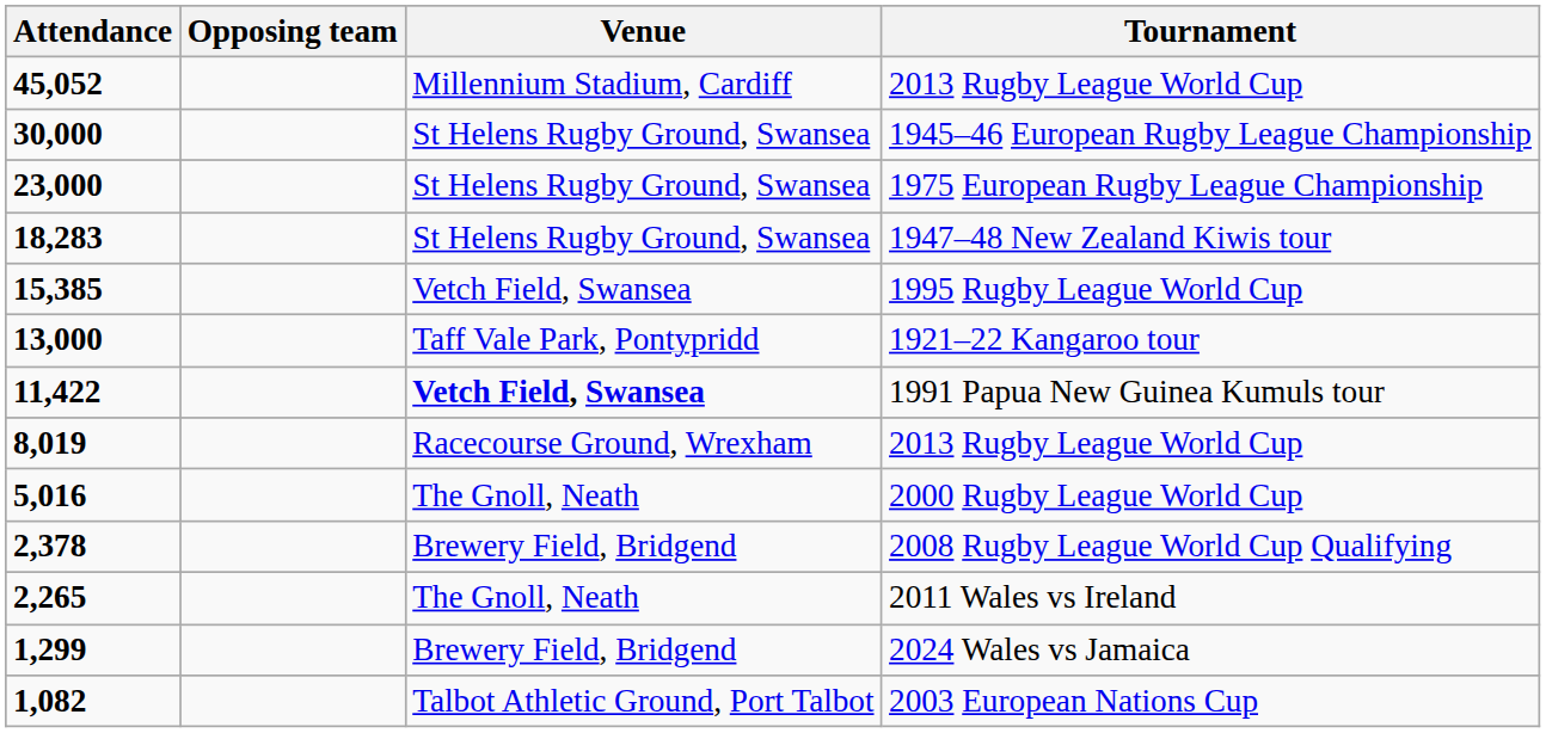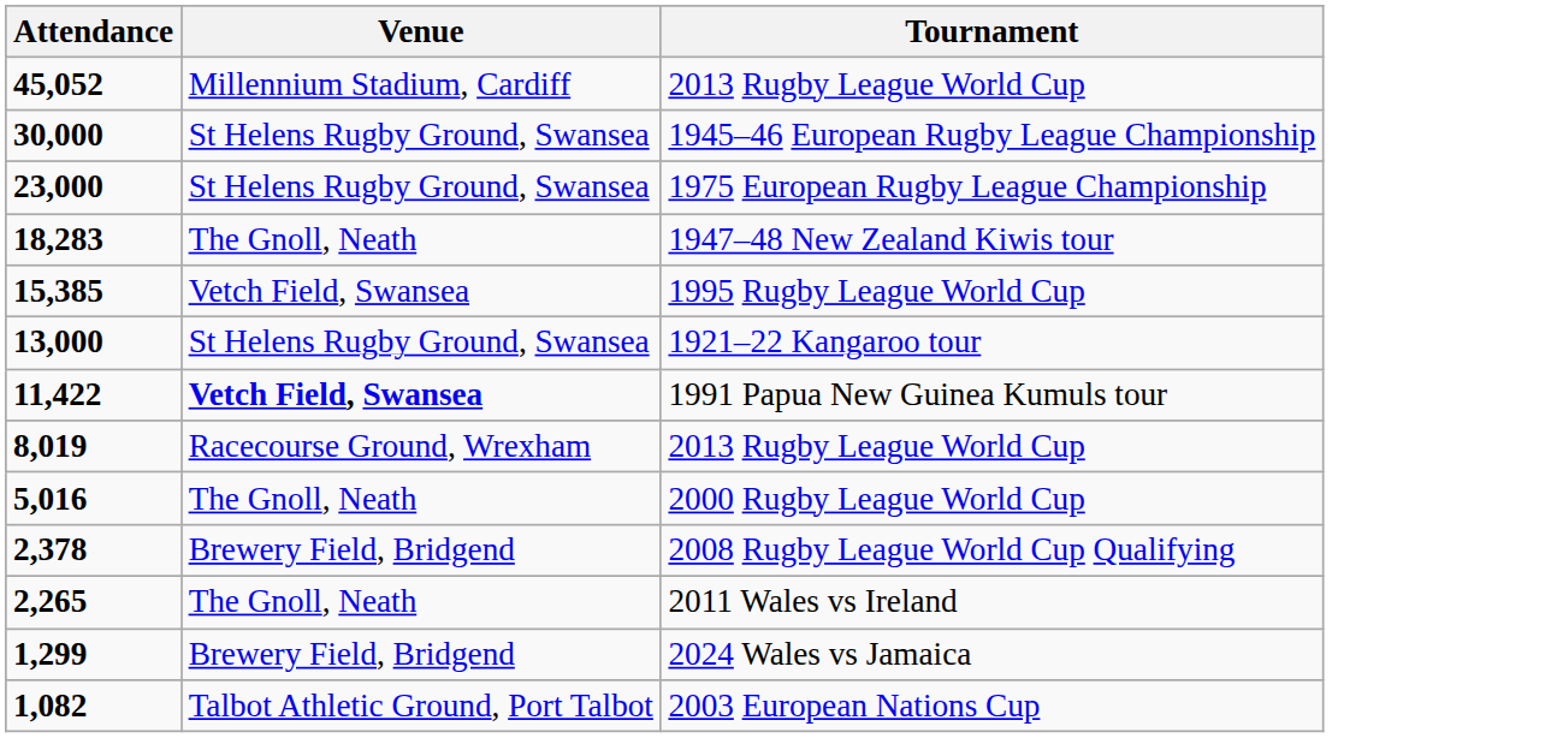- column: Opposing team
1947–48 New Zealand Kiwis tour | Venue: St Helens Rugby Ground, Swansea -> The Gnoll, Neath
1921–22 Kangaroo tour | Venue: Taff Vale Park, Pontypridd -> St Helens Rugby Ground, Swansea
